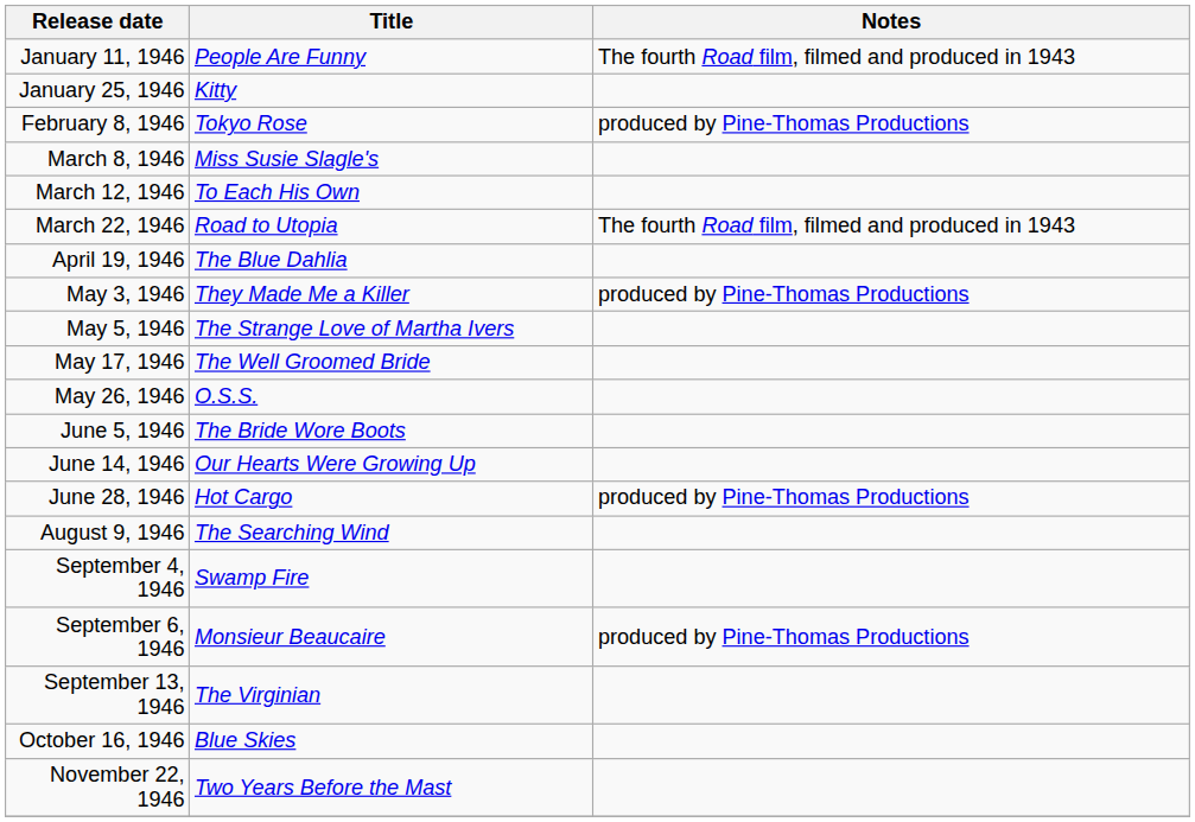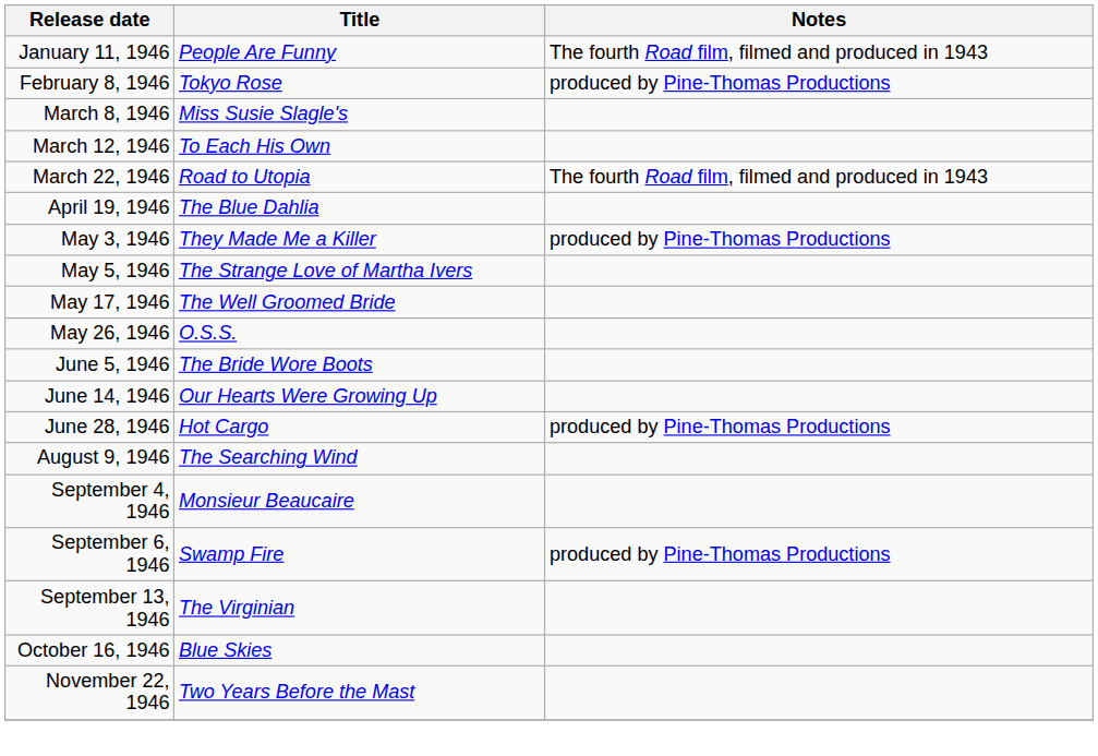- row: January 25, 1946 | Kitty
September 4, 1946 | Title: Swamp Fire -> Monsieur Beaucaire
September 6, 1946 | Title: Monsieur Beaucaire -> Swamp Fire
